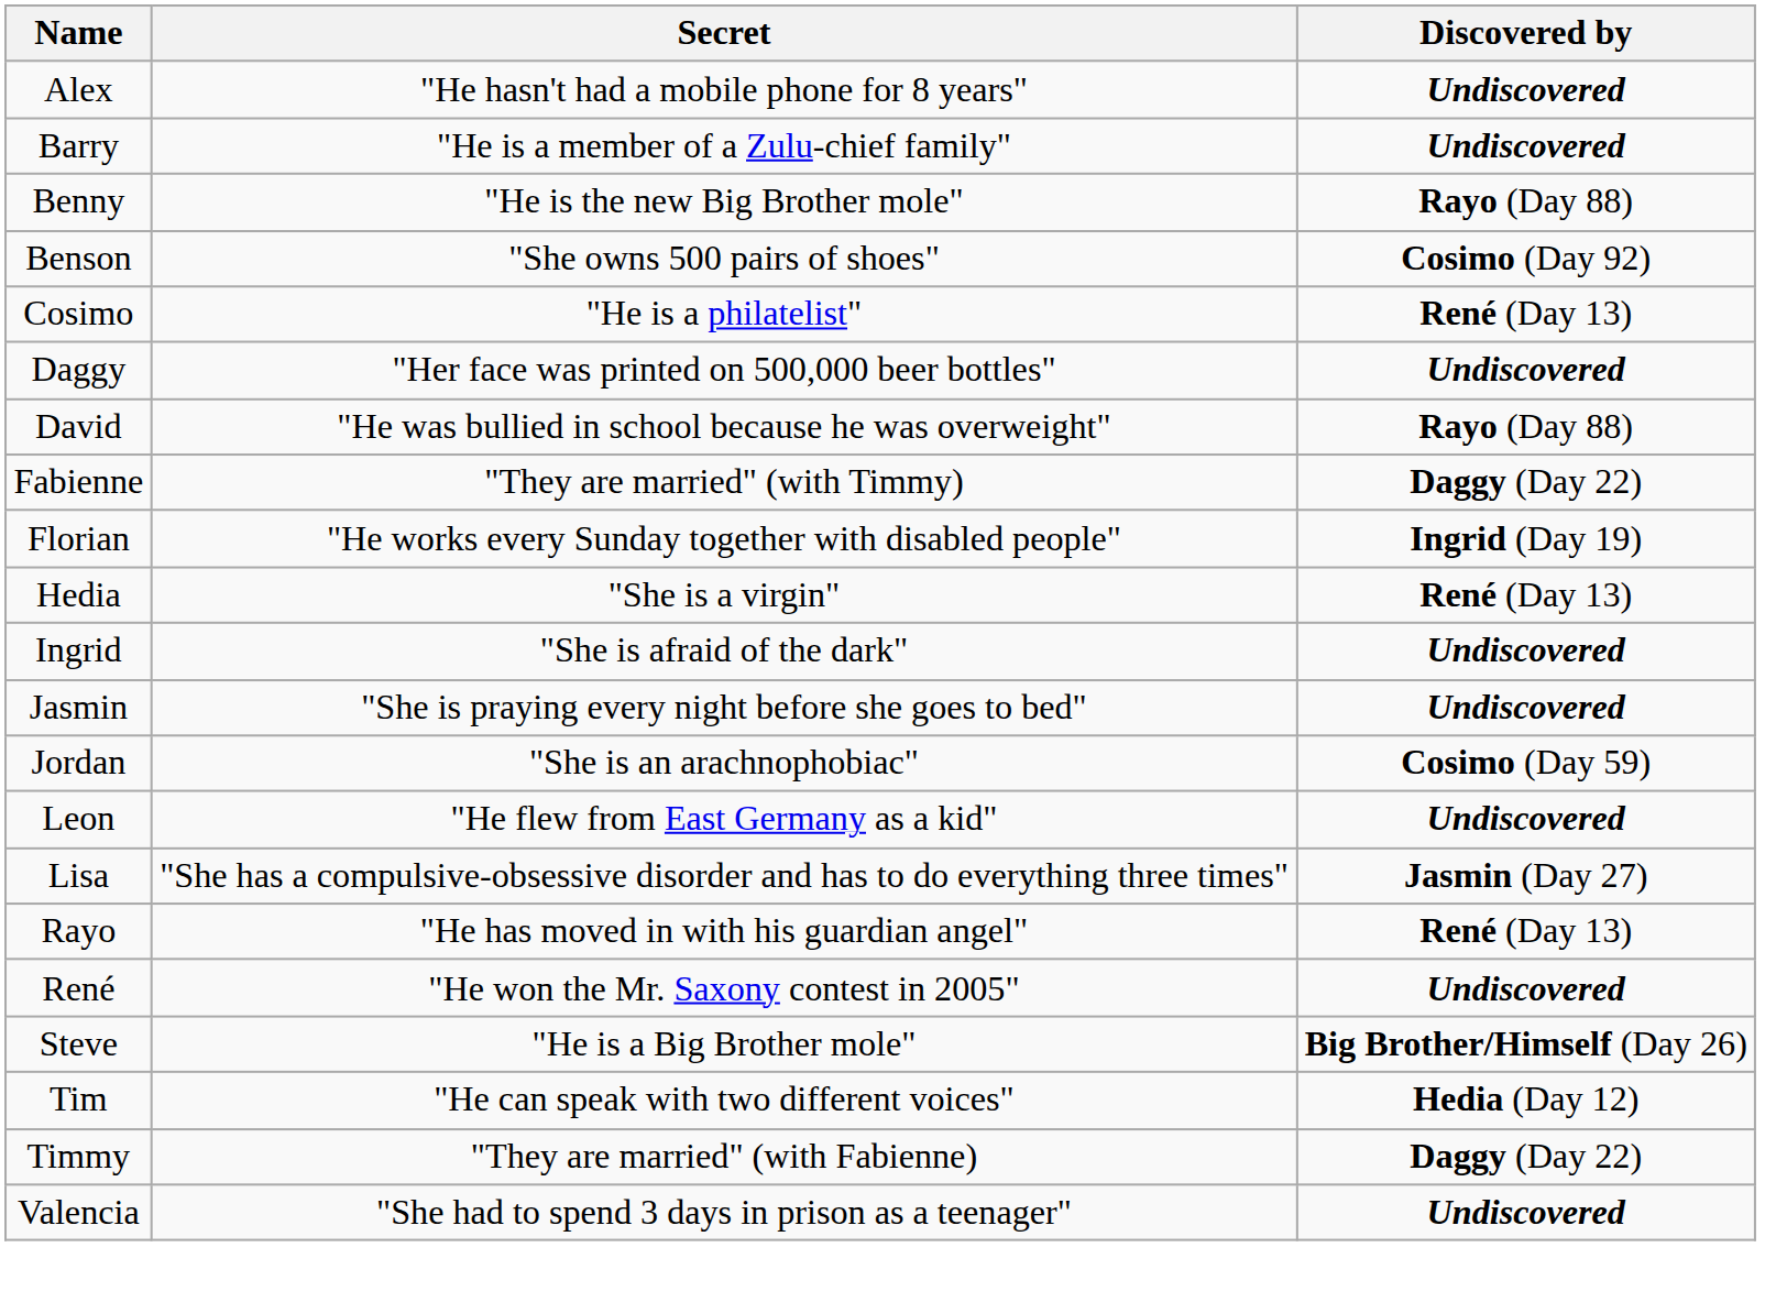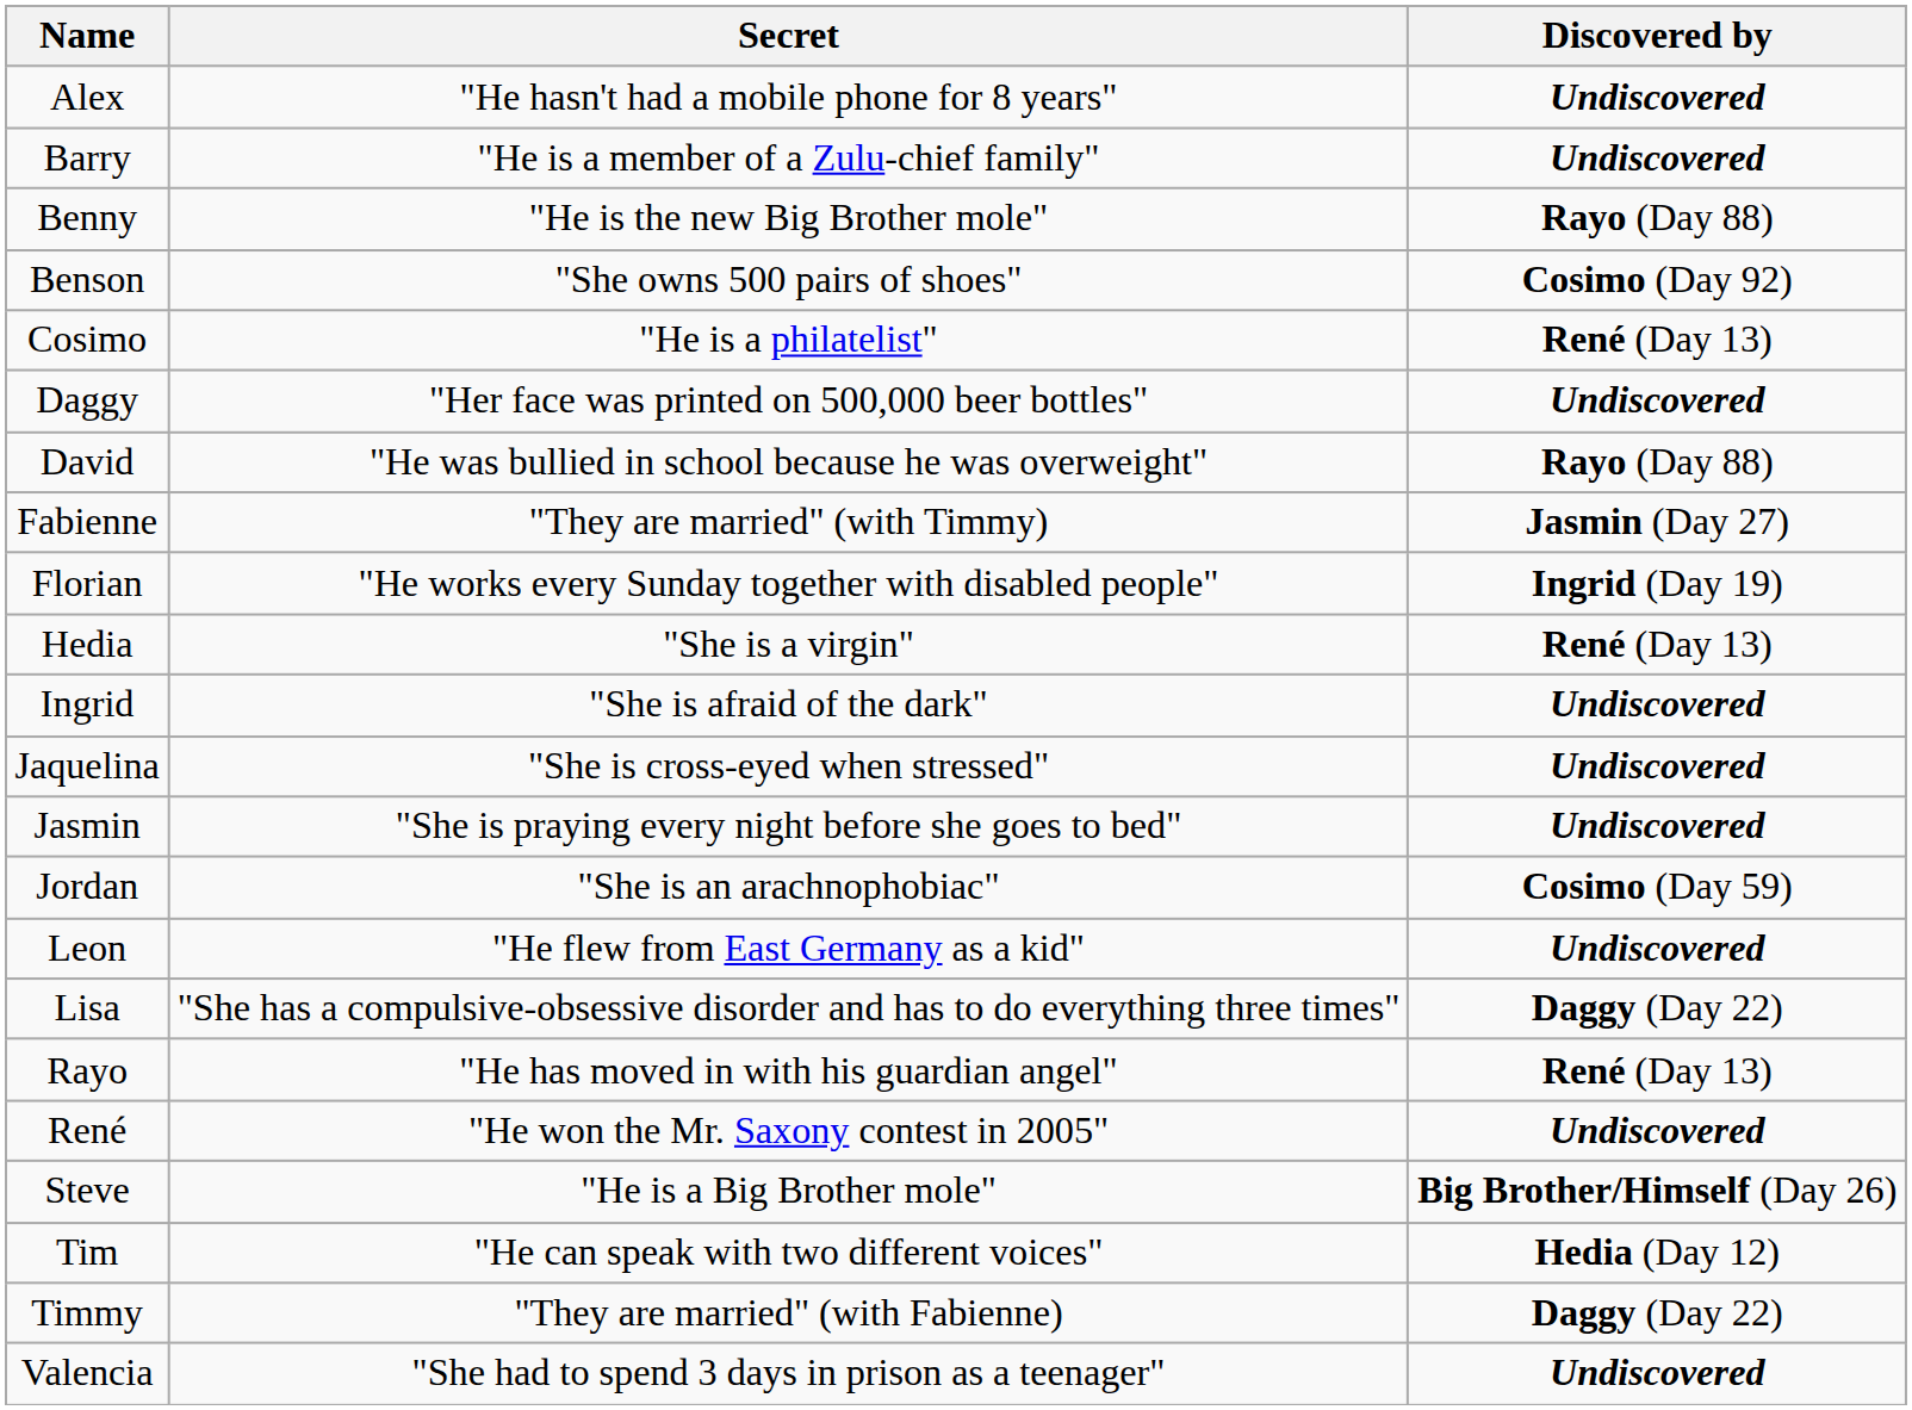Fabienne | Discovered by: Daggy (Day 22) -> Jasmin (Day 27)
+ row: Jaquelina | "She is cross-eyed when stressed" | Undiscovered
Lisa | Discovered by: Jasmin (Day 27) -> Daggy (Day 22)
